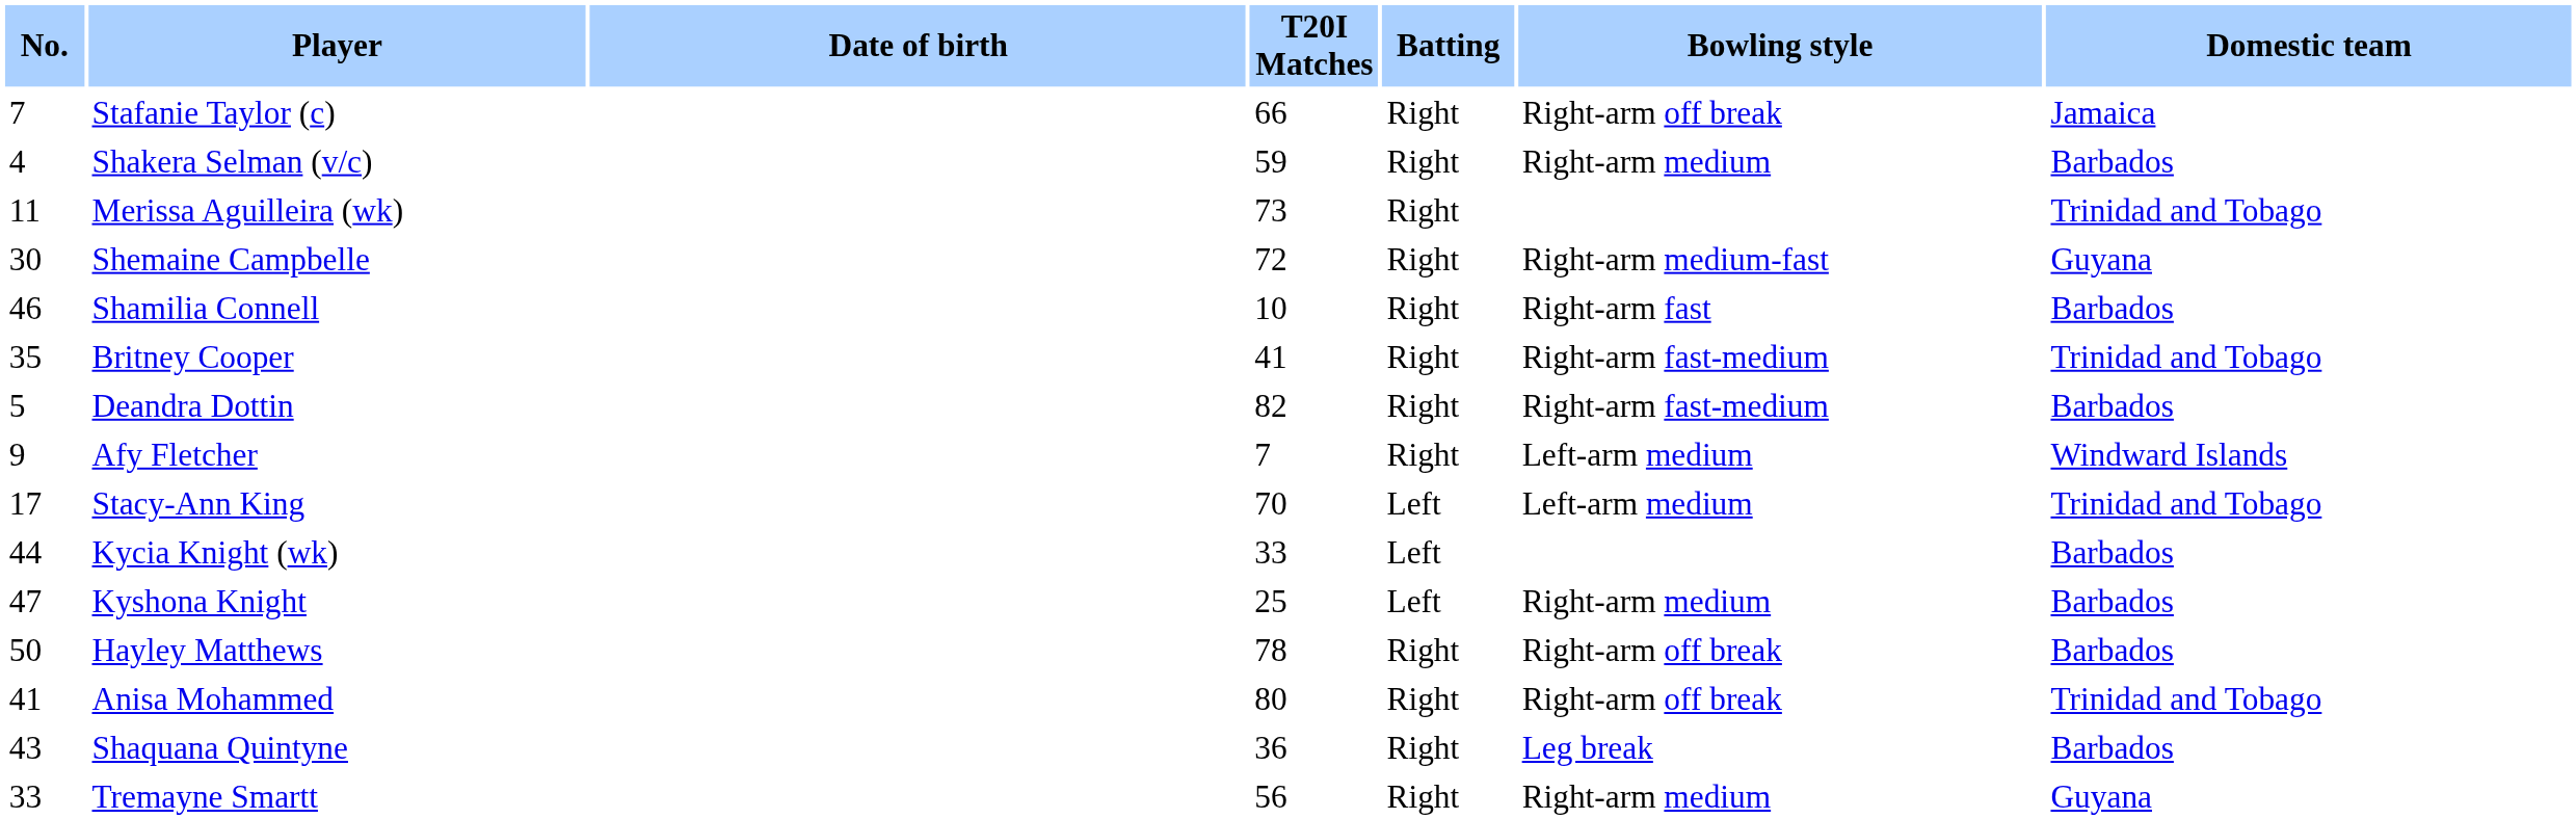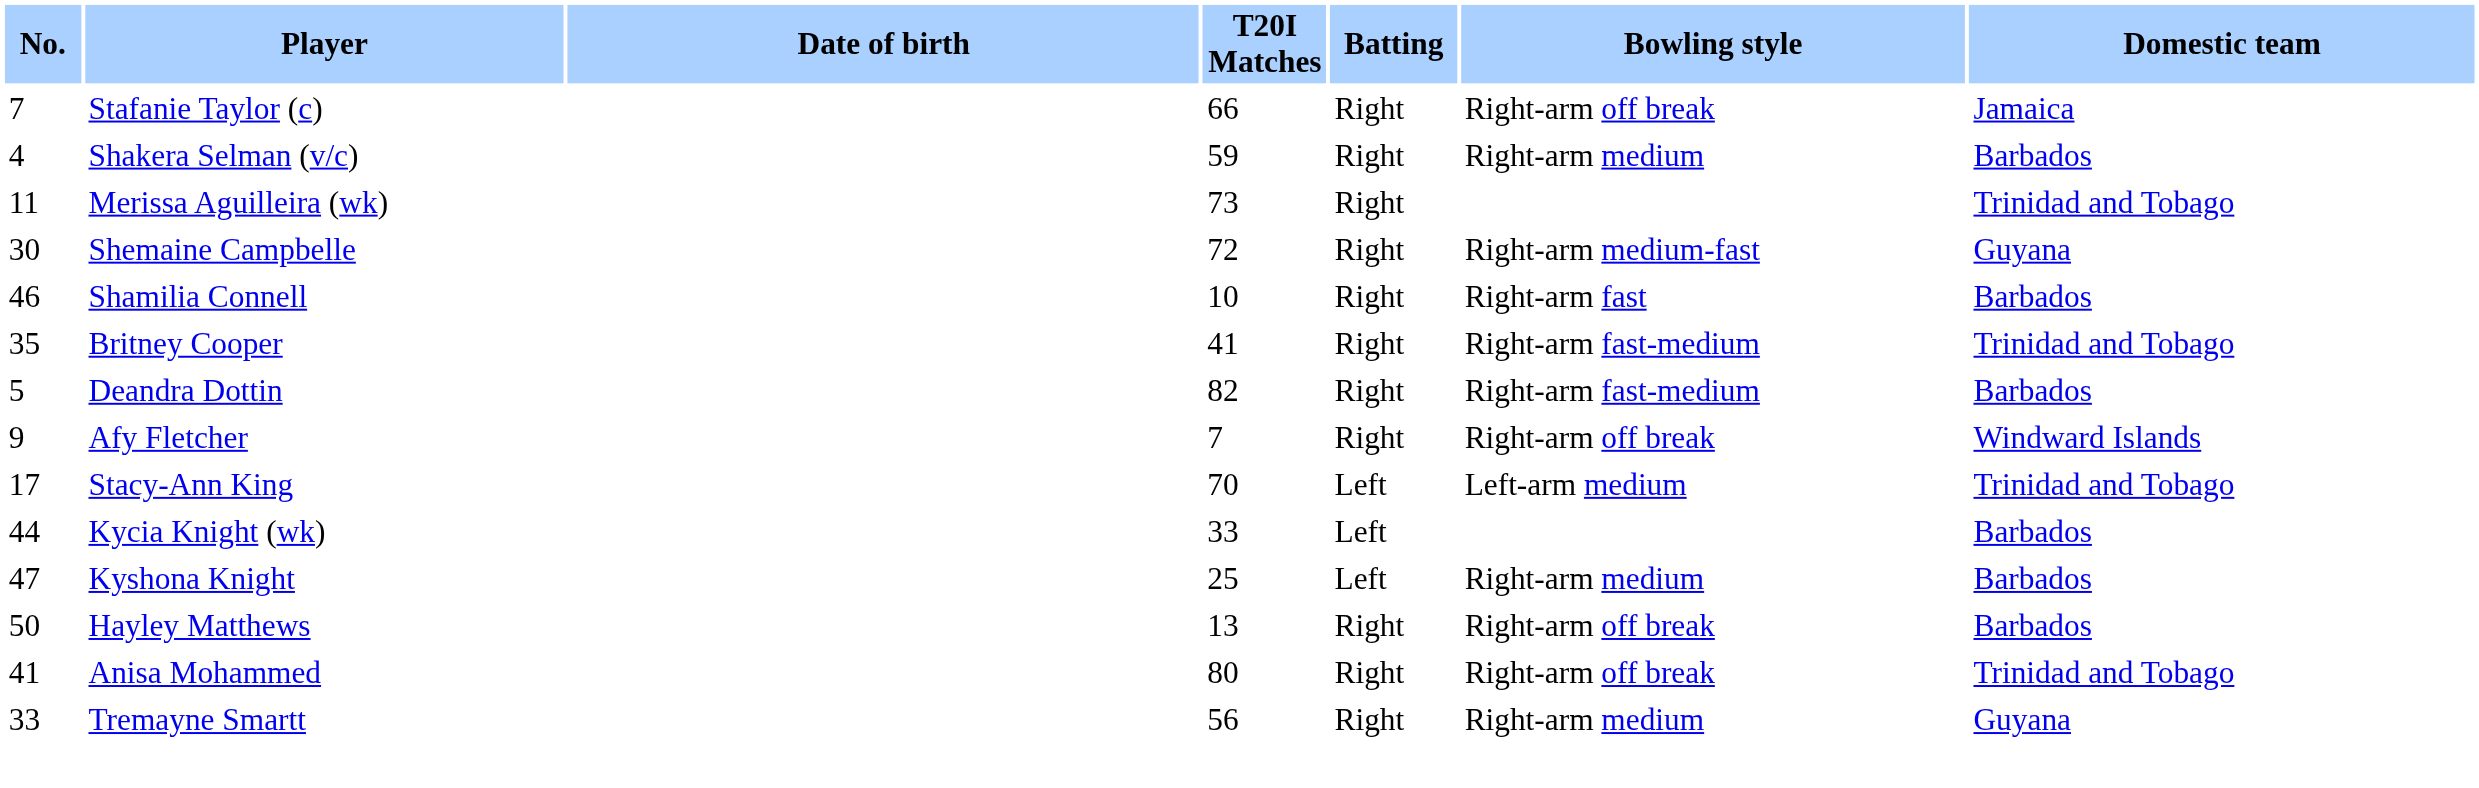Afy Fletcher | Bowling style: Left-arm medium -> Right-arm off break
Hayley Matthews | T20I Matches: 78 -> 13
- row: 43 | Shaquana Quintyne | 36 | Right | Leg break | Barbados
